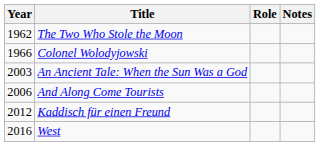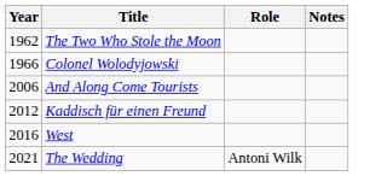- row: 2003 | An Ancient Tale: When the Sun Was a God
+ row: 2021 | The Wedding | Antoni Wilk
